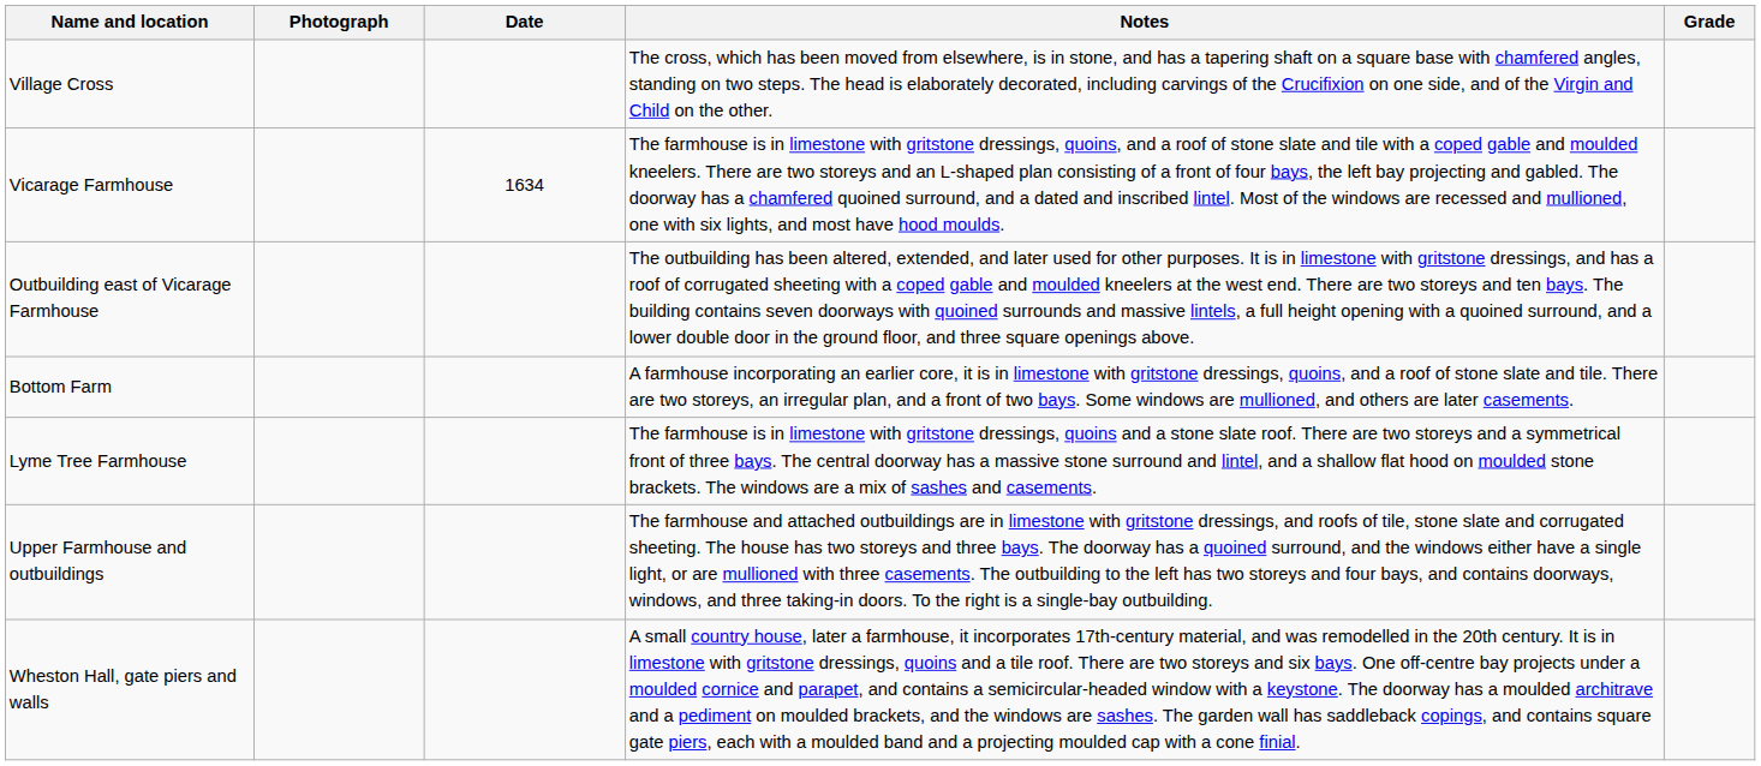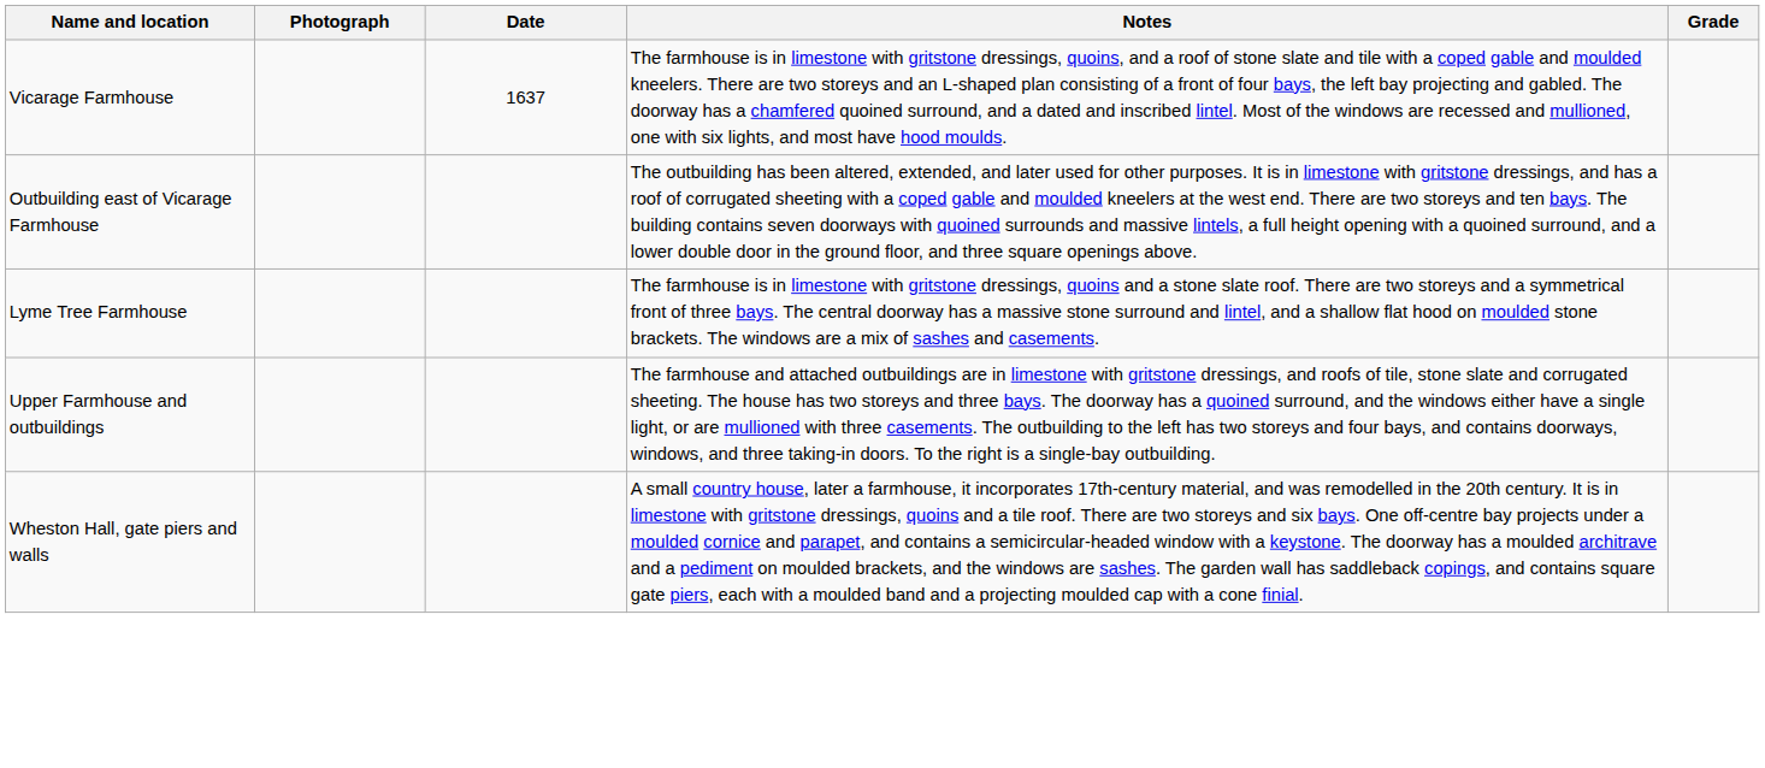- row: Village Cross | The cross, which has been moved from elsewhere, is in stone, and has a tapering shaft on a square base with chamfered angles, standing on two steps. The head is elaborately decorated, including carvings of the Crucifixion on one side, and of the Virgin and Child on the other.
Vicarage Farmhouse | Date: 1634 -> 1637
- row: Bottom Farm | A farmhouse incorporating an earlier core, it is in limestone with gritstone dressings, quoins, and a roof of stone slate and tile. There are two storeys, an irregular plan, and a front of two bays. Some windows are mullioned, and others are later casements.
